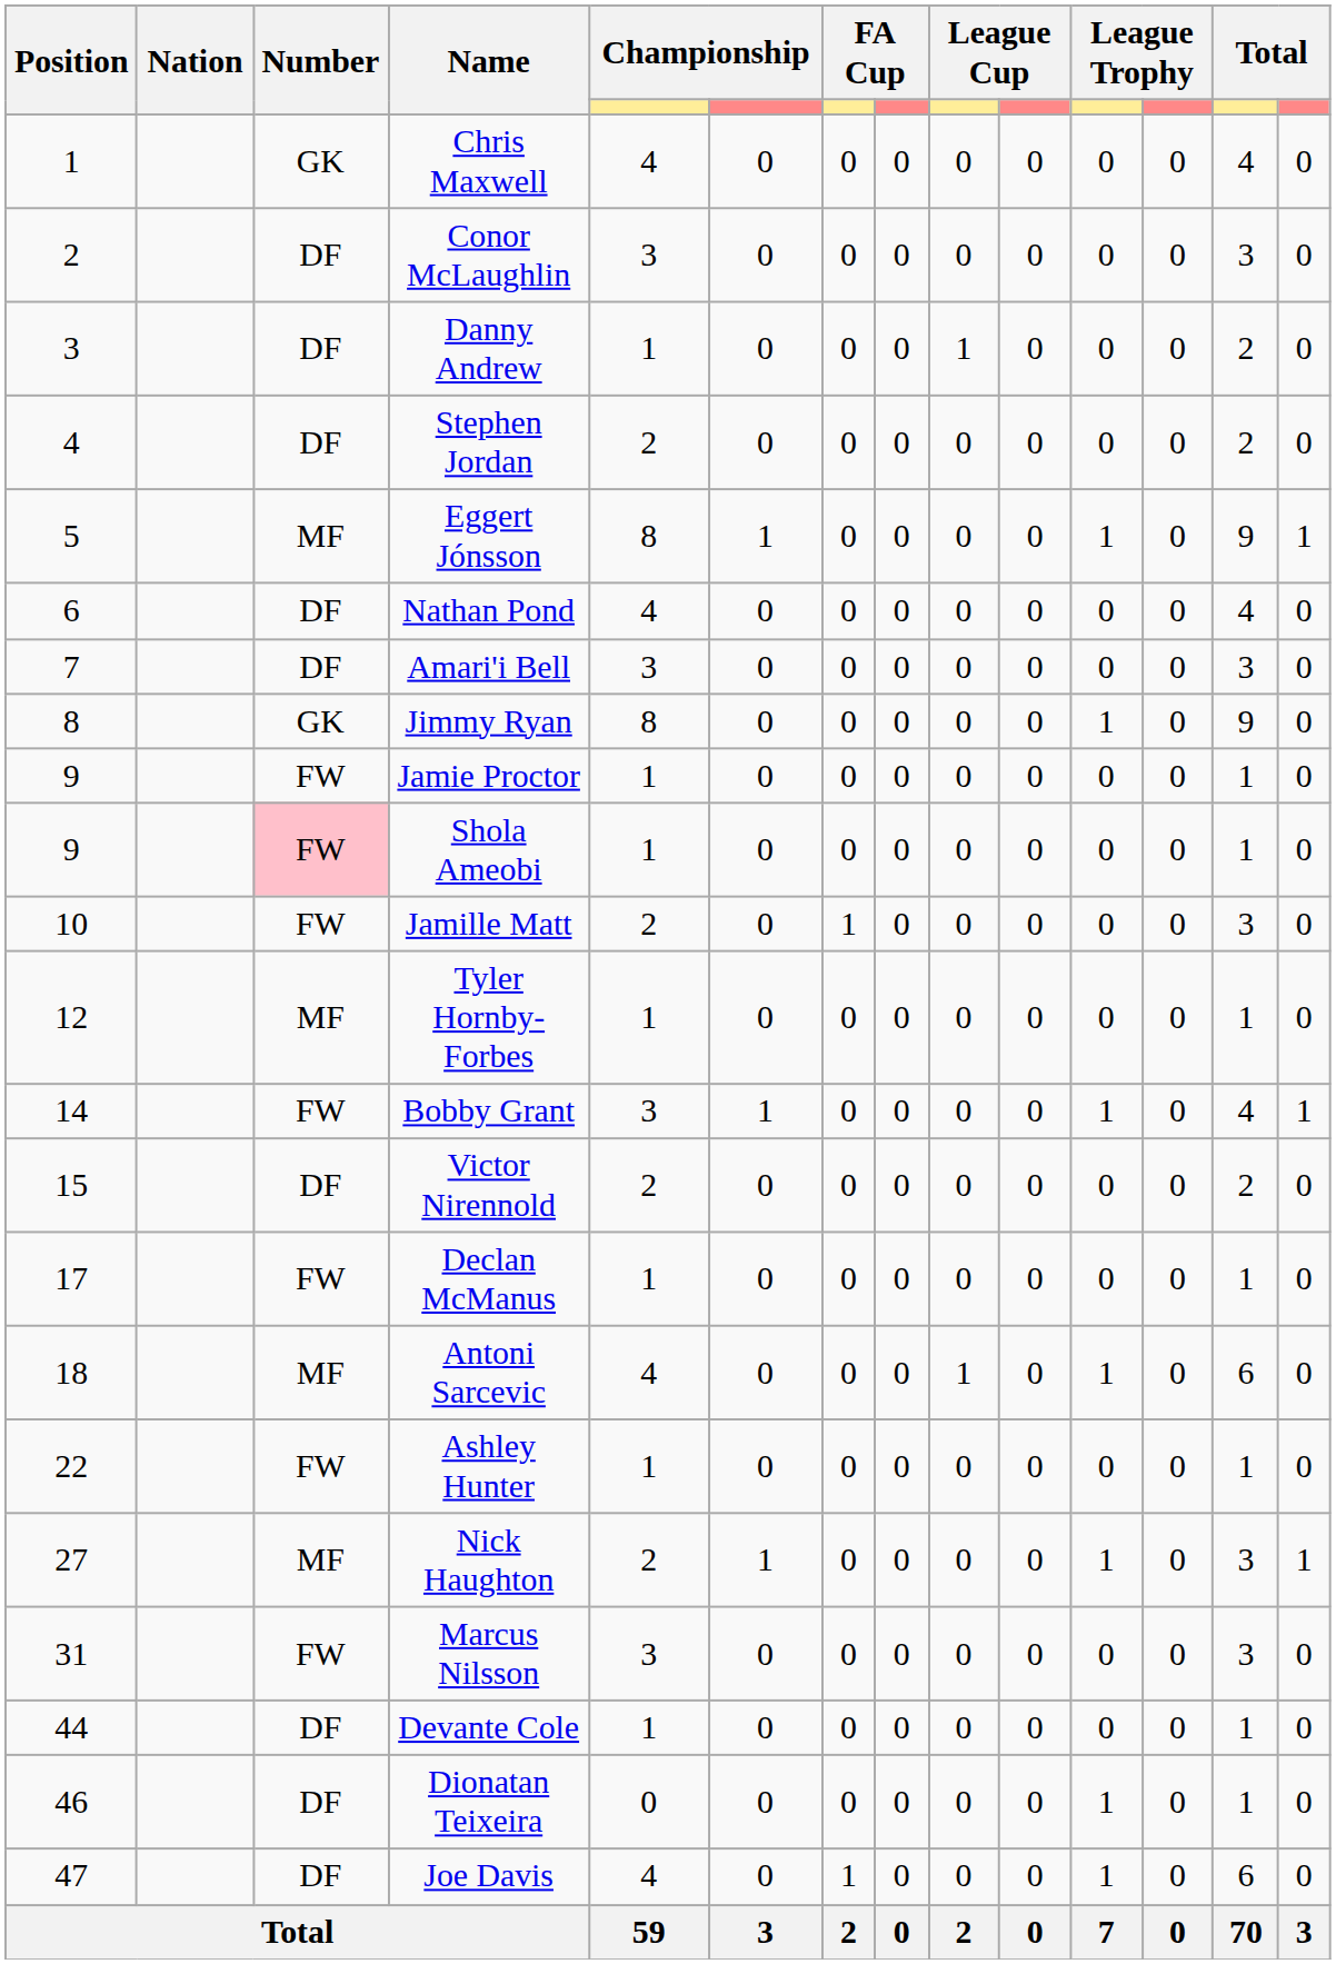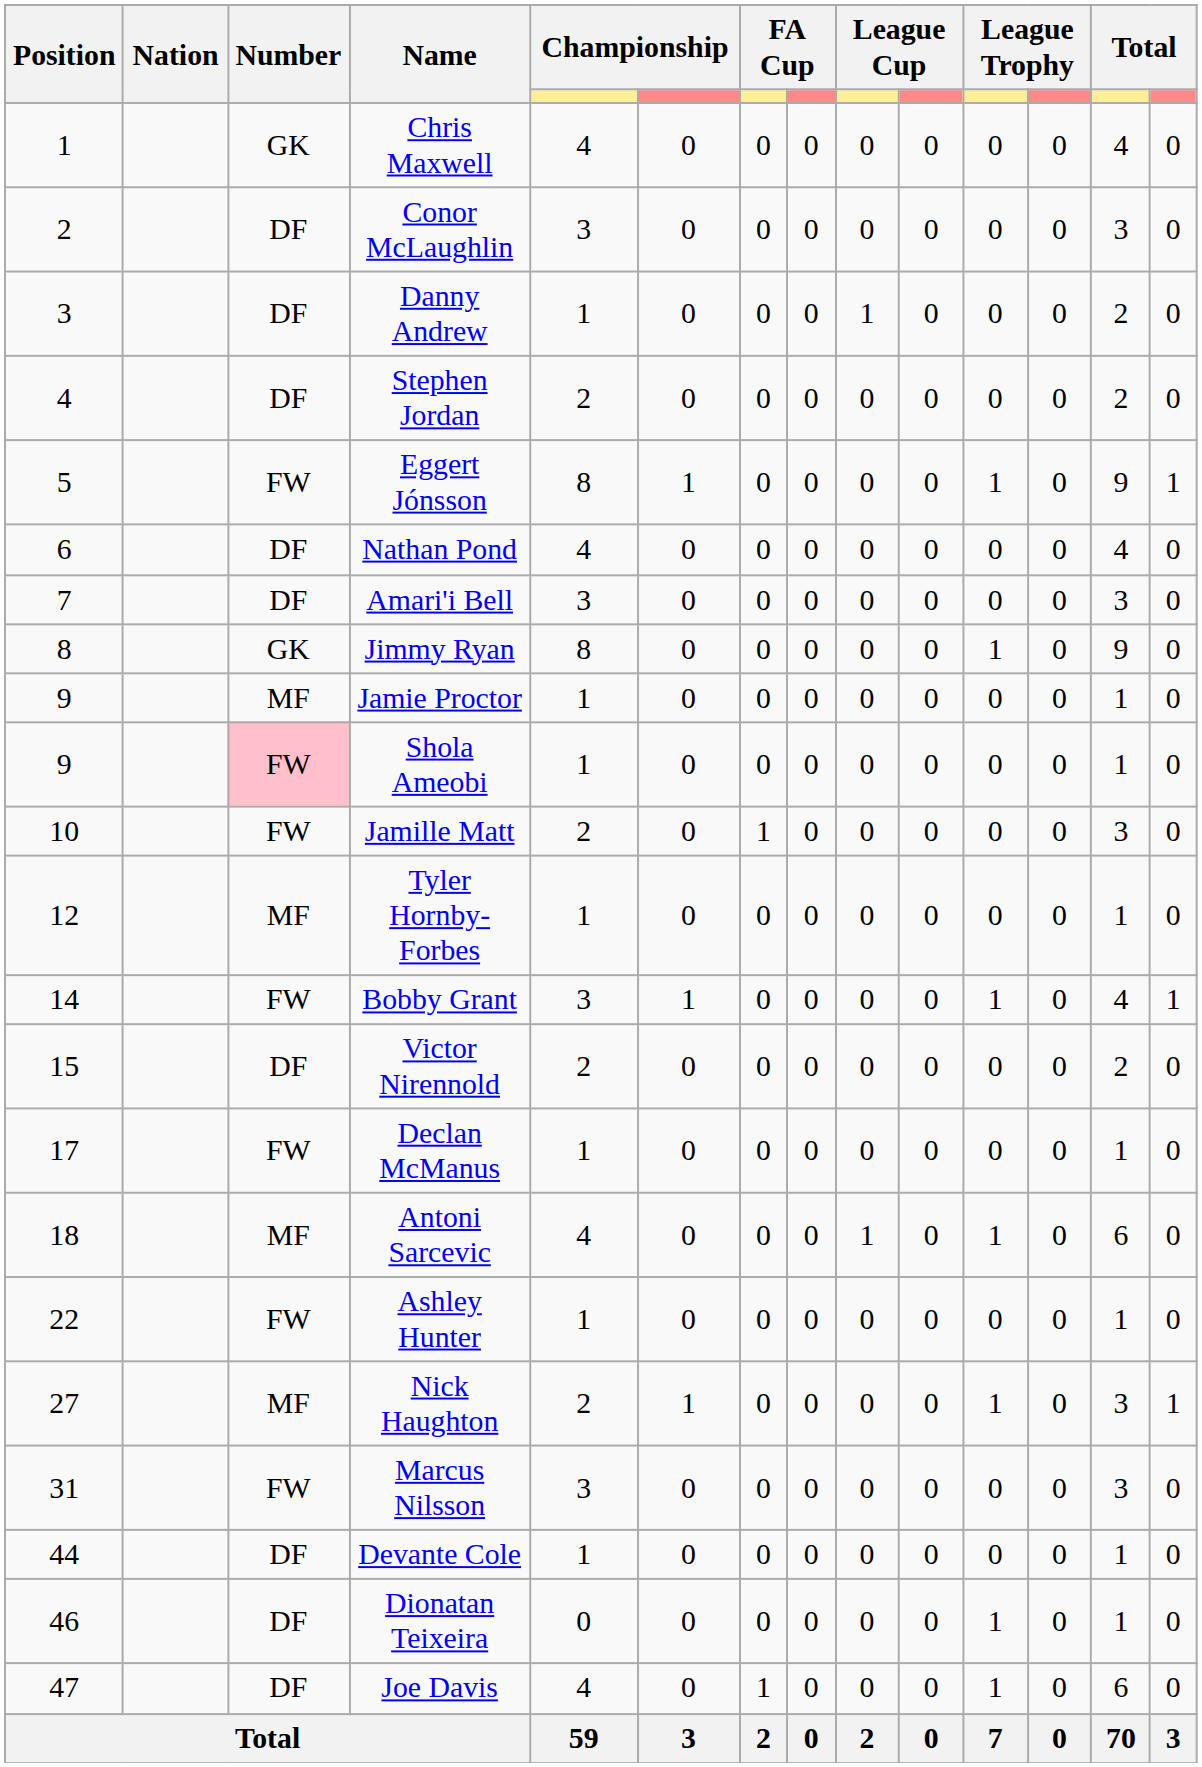Eggert Jónsson | Number: MF -> FW
Jamie Proctor | Number: FW -> MF
